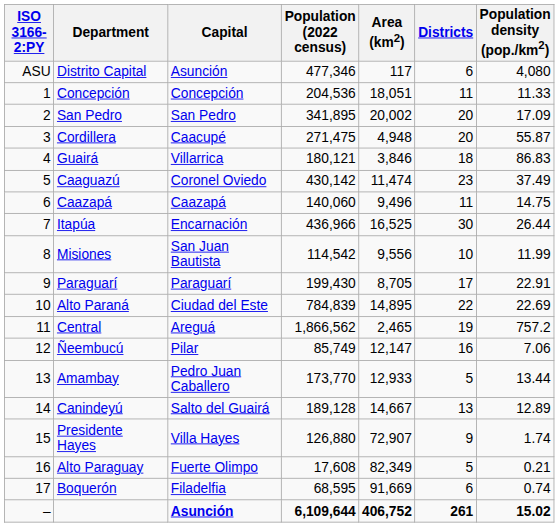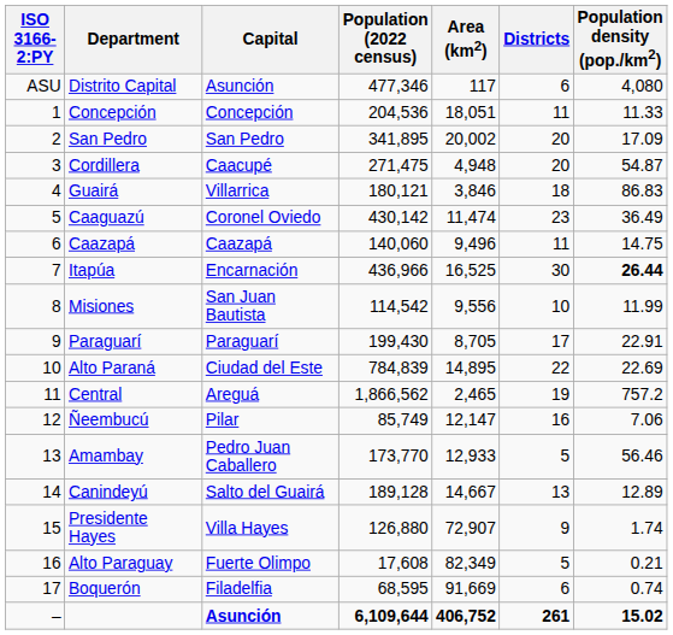Cordillera | Population density (pop./km2): 55.87 -> 54.87
Caaguazú | Population density (pop./km2): 37.49 -> 36.49
Itapúa | Population density (pop./km2): normal -> bold
Amambay | Population density (pop./km2): 13.44 -> 56.46
